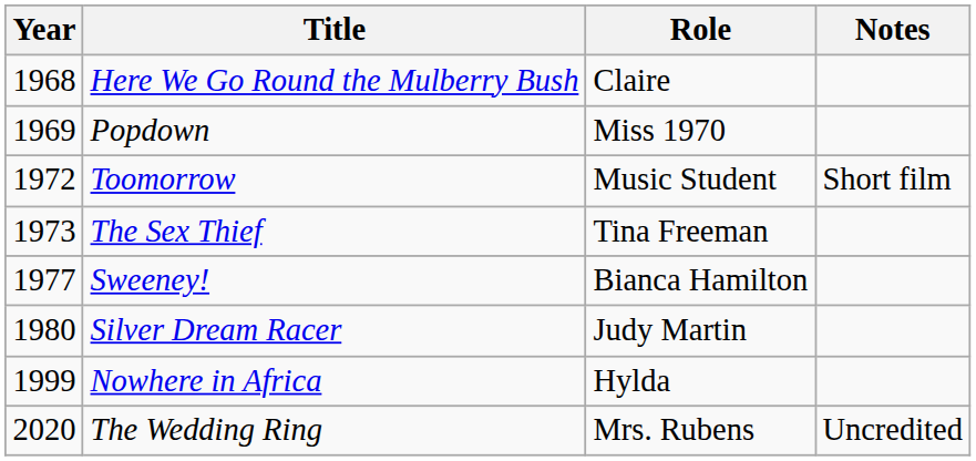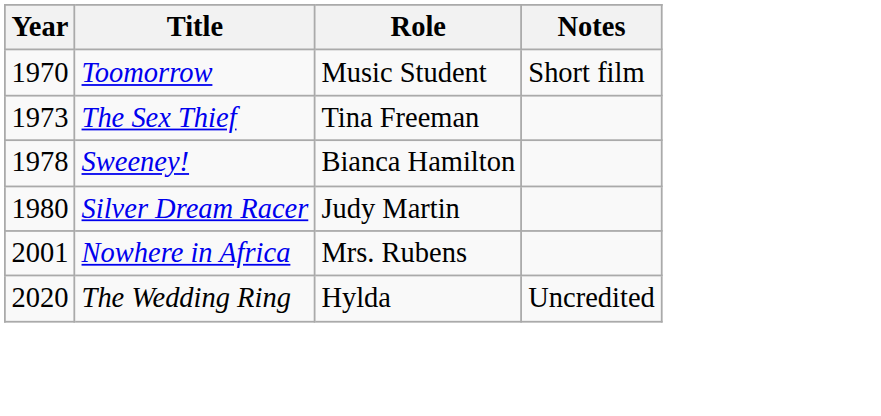- row: 1968 | Here We Go Round the Mulberry Bush | Claire
- row: 1969 | Popdown | Miss 1970
Toomorrow | Year: 1972 -> 1970
Sweeney! | Year: 1977 -> 1978
Nowhere in Africa | Year: 1999 -> 2001
Nowhere in Africa | Role: Hylda -> Mrs. Rubens
The Wedding Ring | Role: Mrs. Rubens -> Hylda
